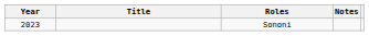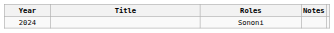Sononi | Year: 2023 -> 2024
